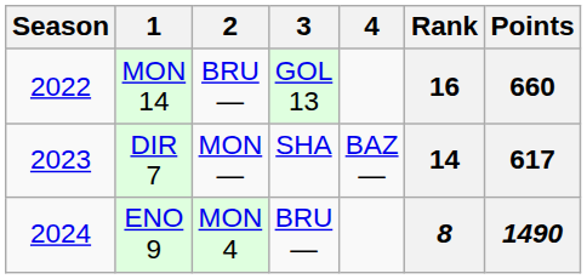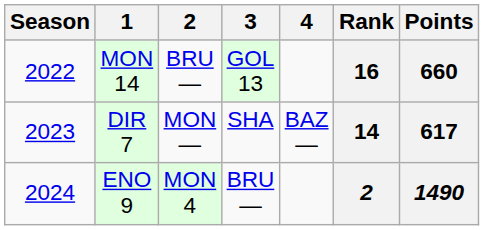ENO 9 | Rank: 8 -> 2
